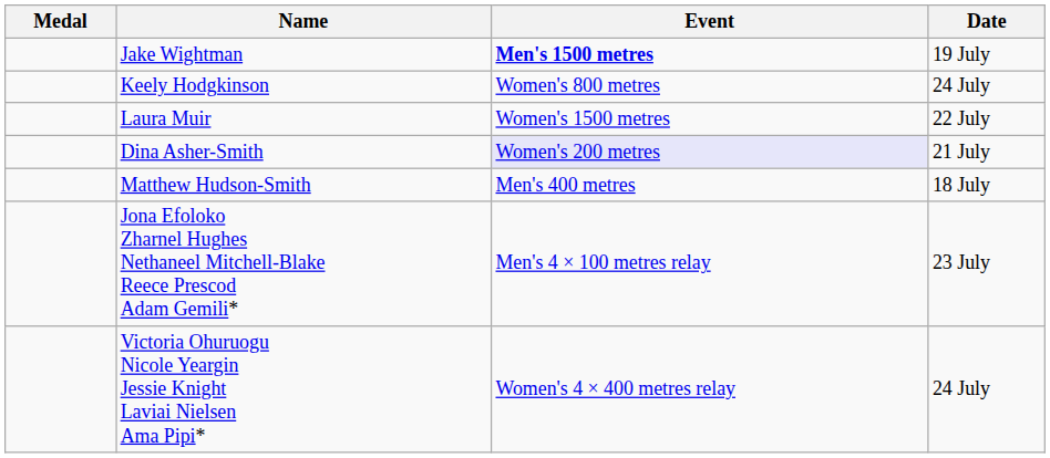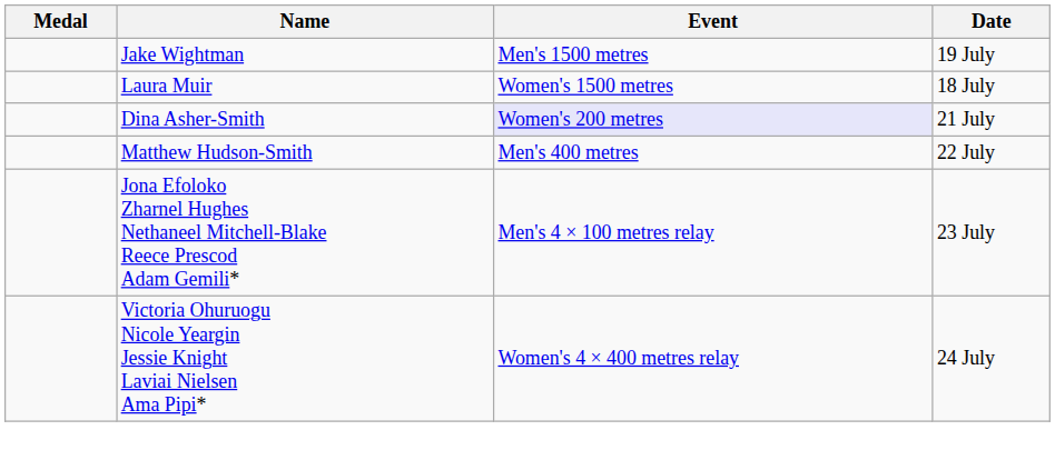Jake Wightman | Event: bold -> normal
- row: Keely Hodgkinson | Women's 800 metres | 24 July
Laura Muir | Date: 22 July -> 18 July
Matthew Hudson-Smith | Date: 18 July -> 22 July
